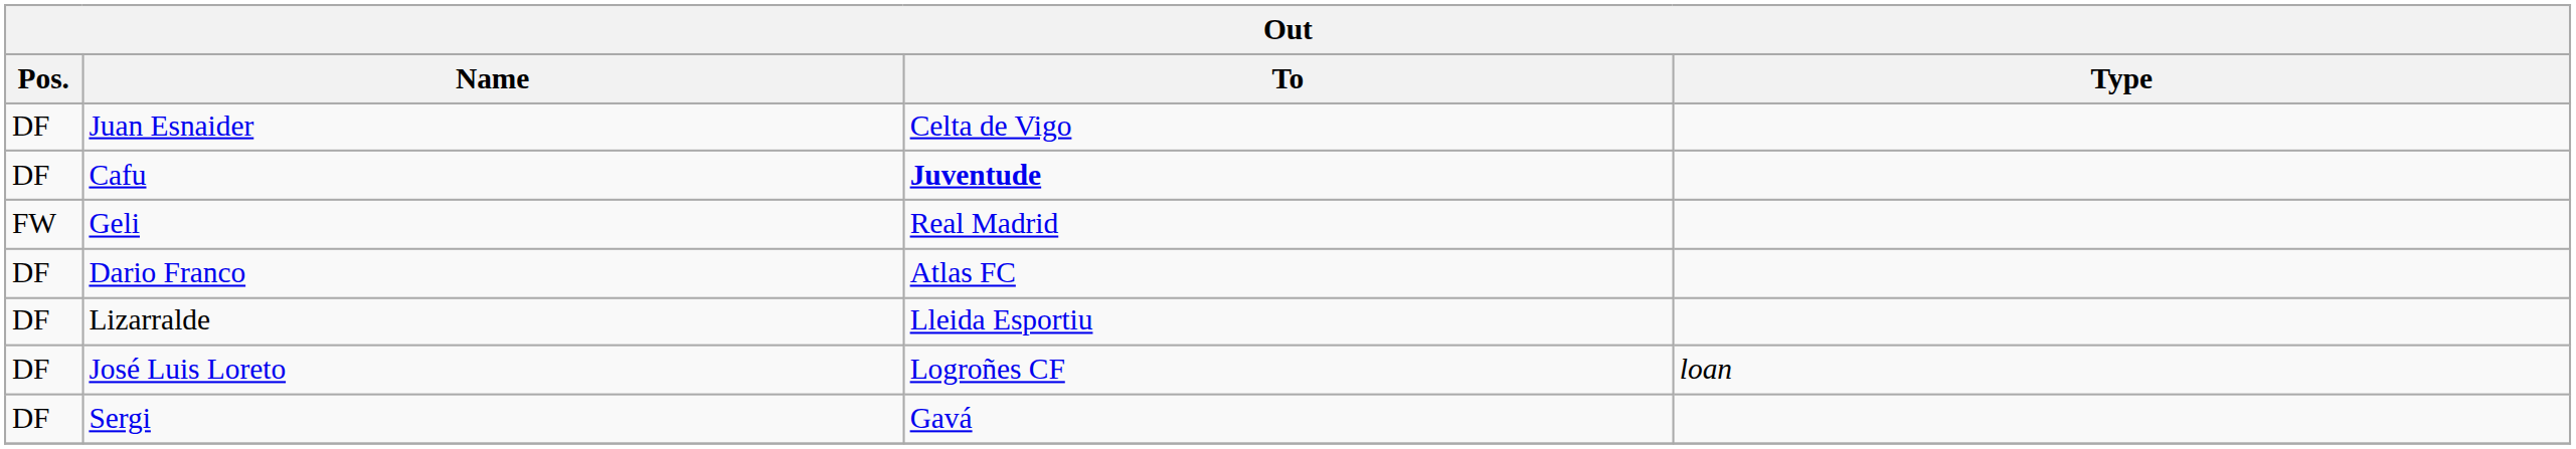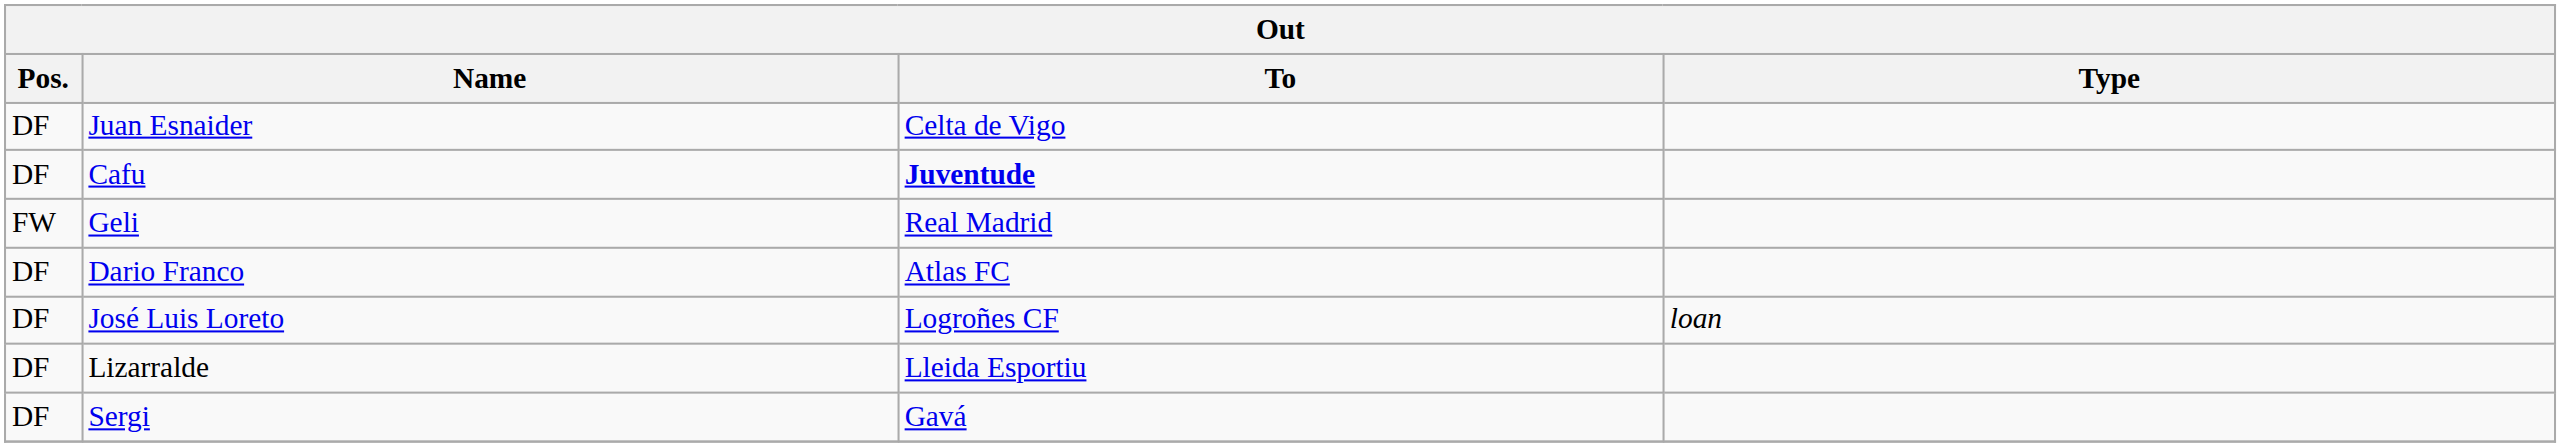rows swapped: José Luis Loreto <-> Lizarralde
